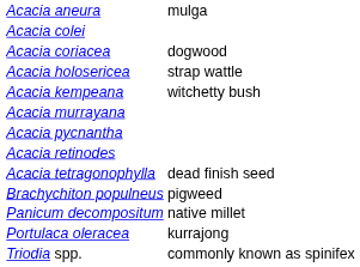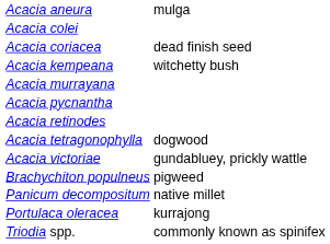Acacia coriacea | column 2: dogwood -> dead finish seed
- row: Acacia holosericea | strap wattle
Acacia tetragonophylla | column 2: dead finish seed -> dogwood
+ row: Acacia victoriae | gundabluey, prickly wattle
